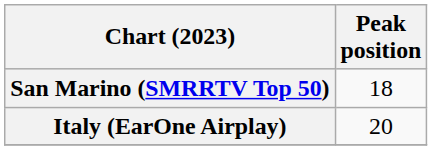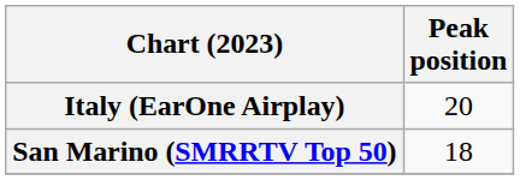rows swapped: Italy (EarOne Airplay) <-> San Marino (SMRRTV Top 50)
